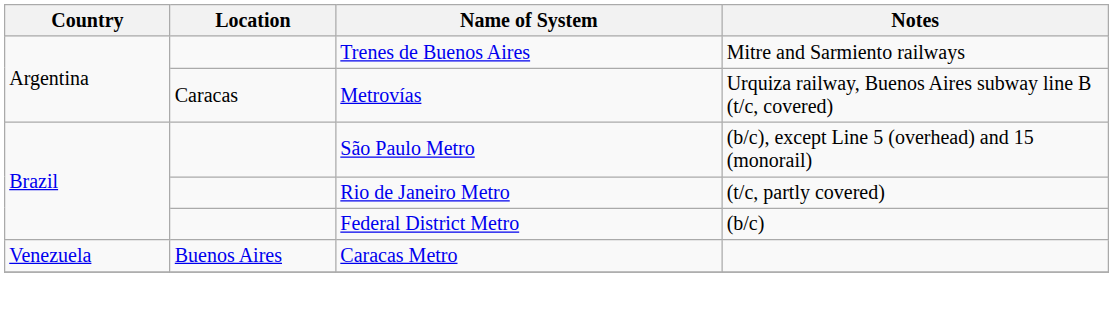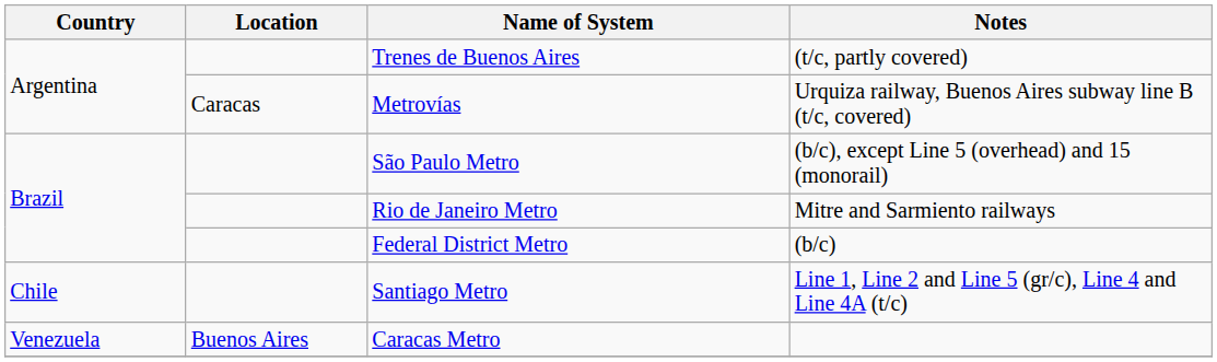Trenes de Buenos Aires | Notes: Mitre and Sarmiento railways -> (t/c, partly covered)
Rio de Janeiro Metro | Notes: (t/c, partly covered) -> Mitre and Sarmiento railways
+ row: Chile | Santiago Metro | Line 1, Line 2 and Line 5 (gr/c), Line 4 and Line 4A (t/c)
